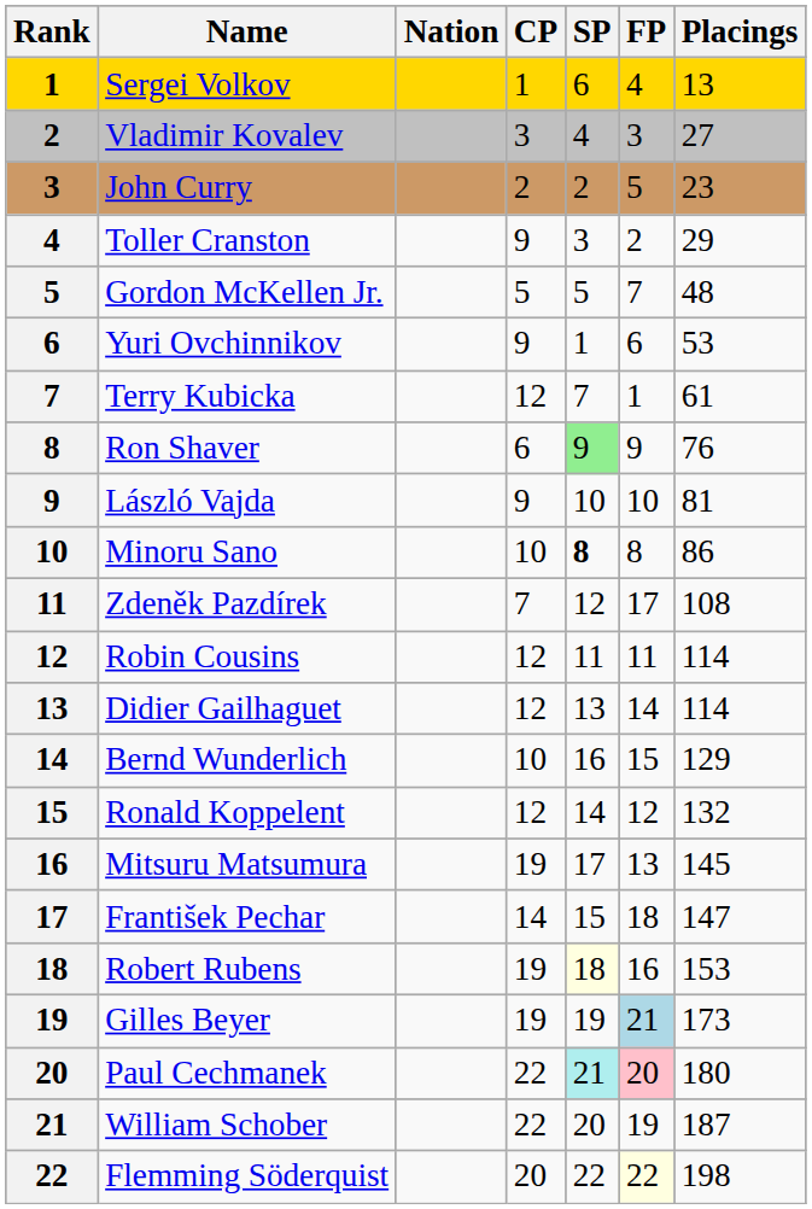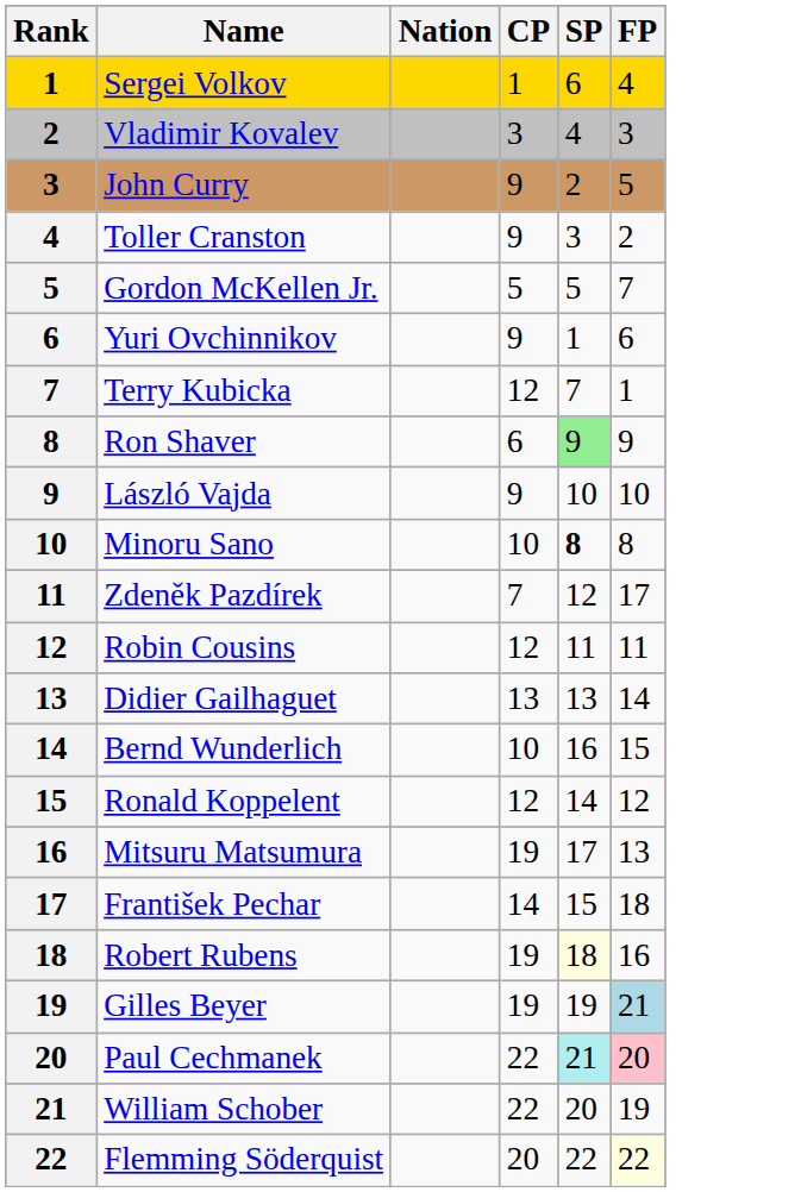- column: Placings | 13 | 27 | 23 | 29 | 48 | 53 | 61 | 76 | 81 | 86 | 108 | 114 | 114 | 129 | 132 | 145 | 147 | 153 | 173 | 180 | 187 | 198
John Curry | CP: 2 -> 9
Didier Gailhaguet | CP: 12 -> 13
